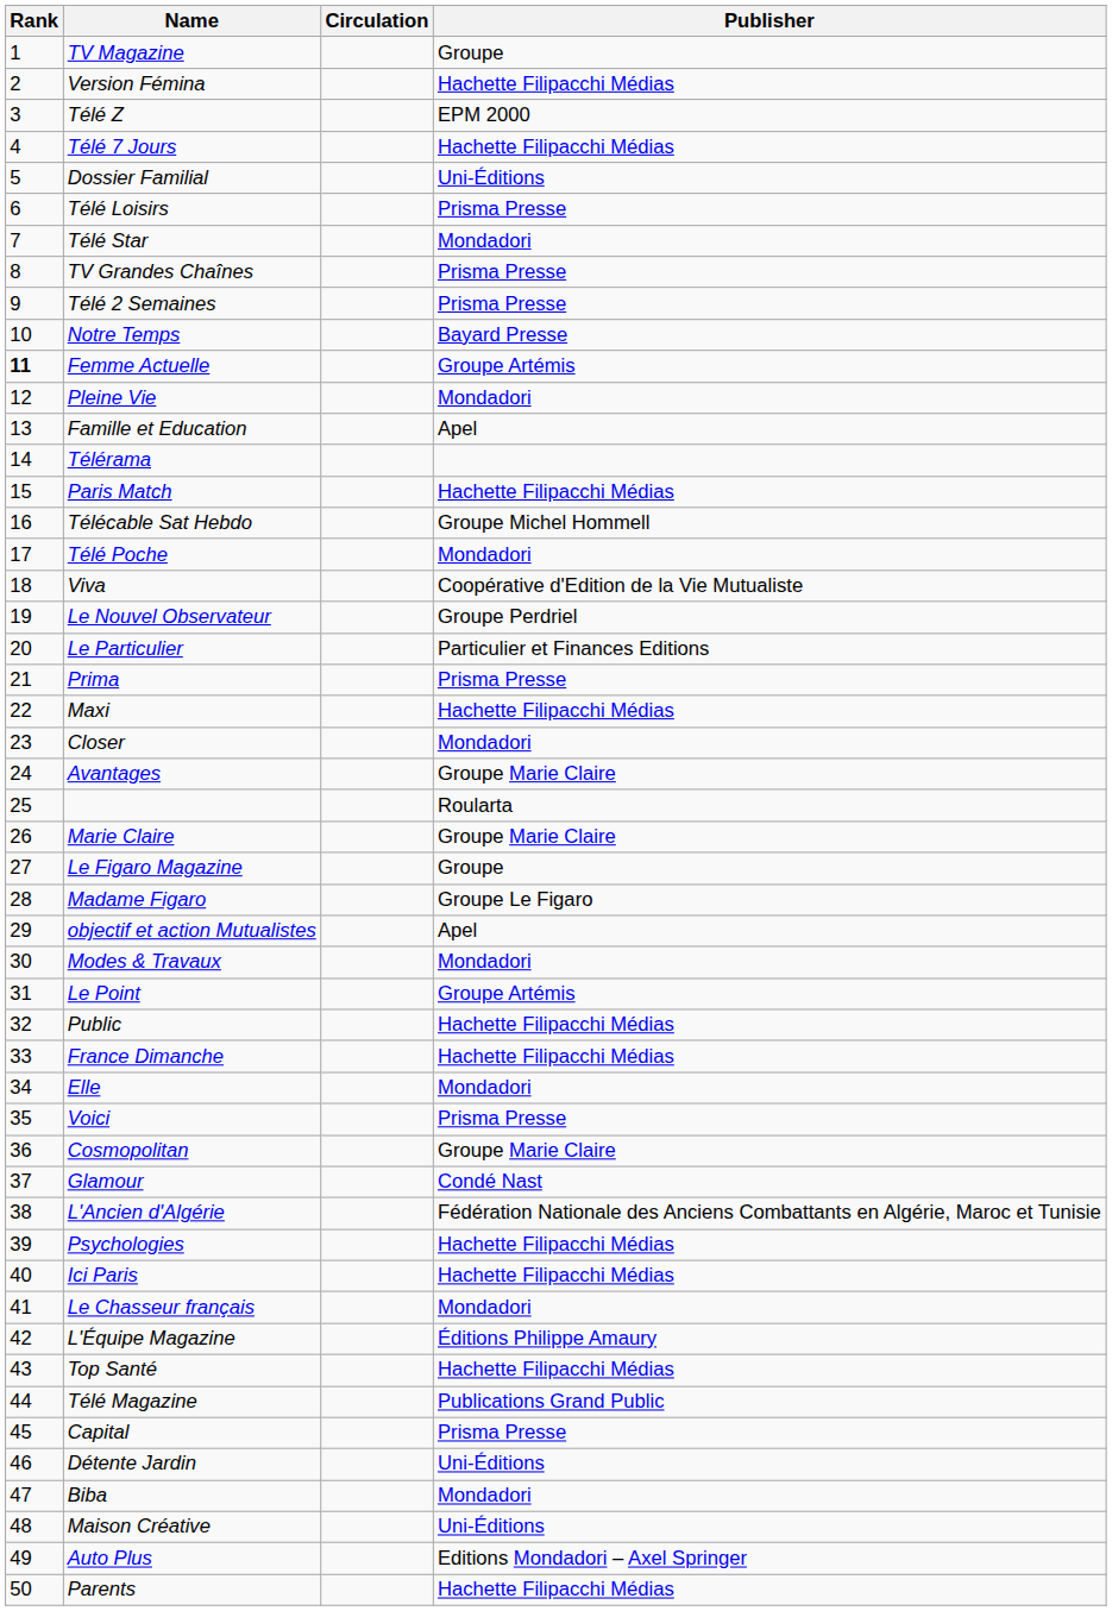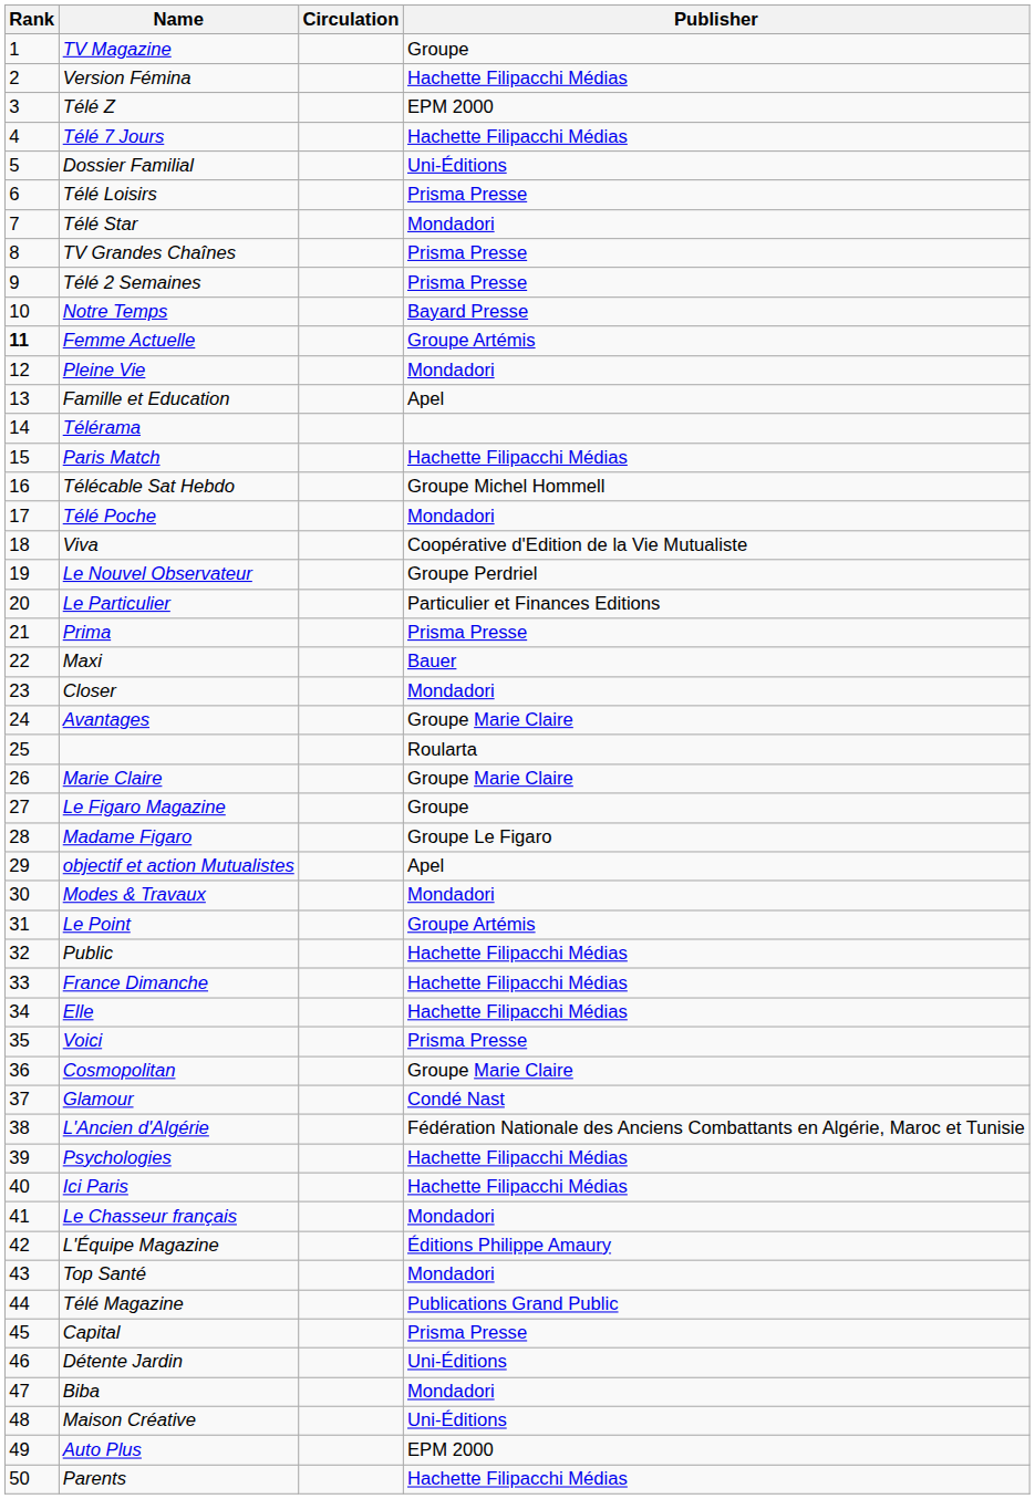Maxi | Publisher: Hachette Filipacchi Médias -> Bauer
Elle | Publisher: Mondadori -> Hachette Filipacchi Médias
Top Santé | Publisher: Hachette Filipacchi Médias -> Mondadori
Auto Plus | Publisher: Editions Mondadori – Axel Springer -> EPM 2000
